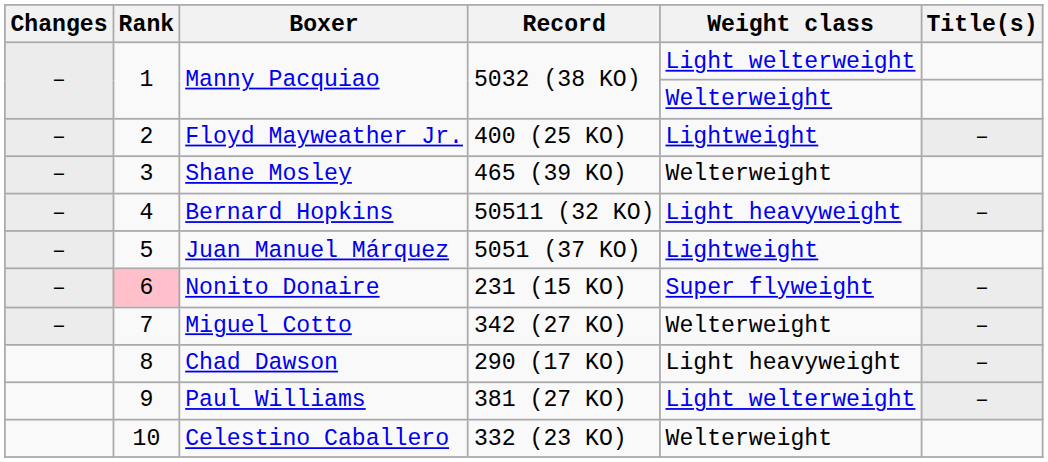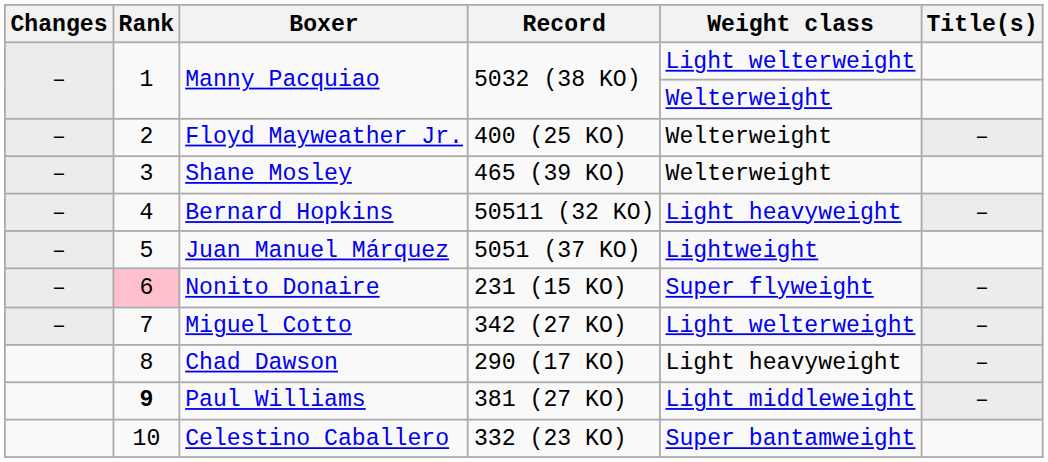Floyd Mayweather Jr. | Weight class: Lightweight -> Welterweight
Miguel Cotto | Weight class: Welterweight -> Light welterweight
Paul Williams | Rank: normal -> bold
Paul Williams | Weight class: Light welterweight -> Light middleweight
Celestino Caballero | Weight class: Welterweight -> Super bantamweight
